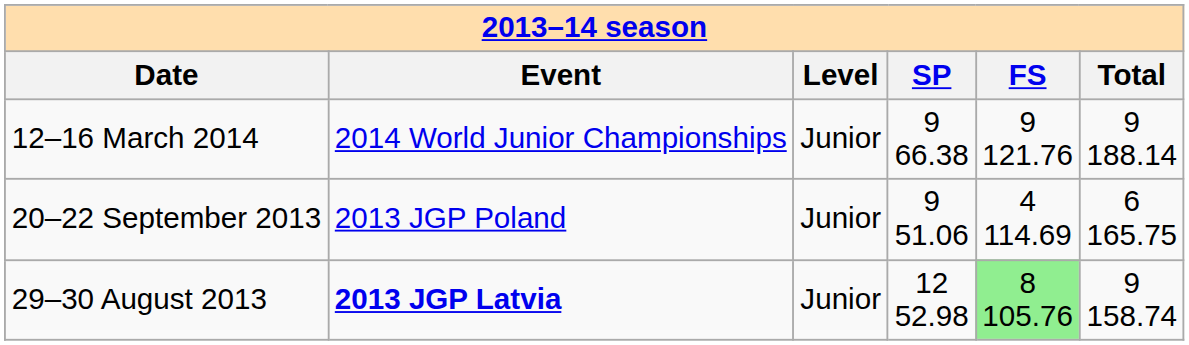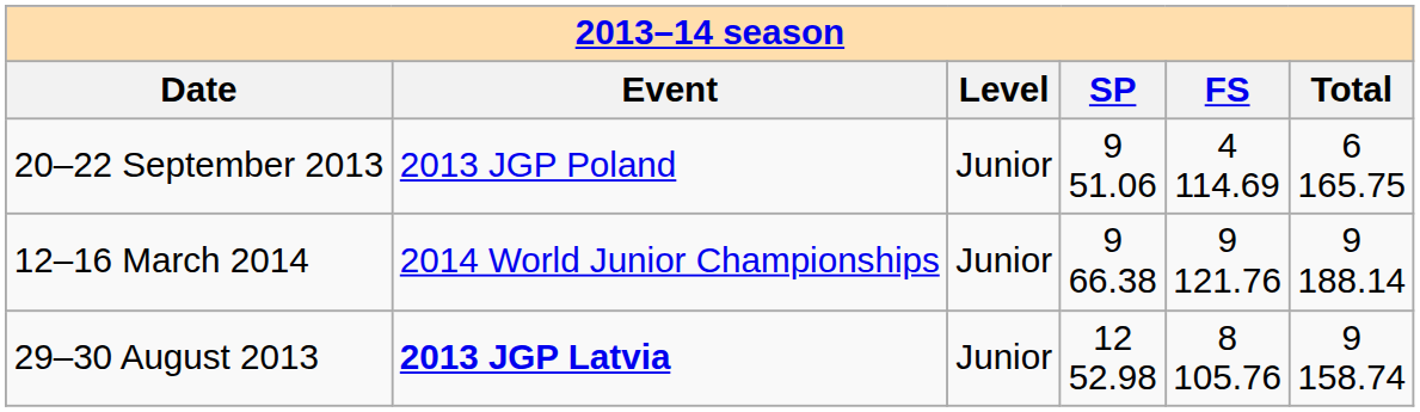rows swapped: 12–16 March 2014 <-> 20–22 September 2013
29–30 August 2013 | column 5: lightgreen background -> no background
